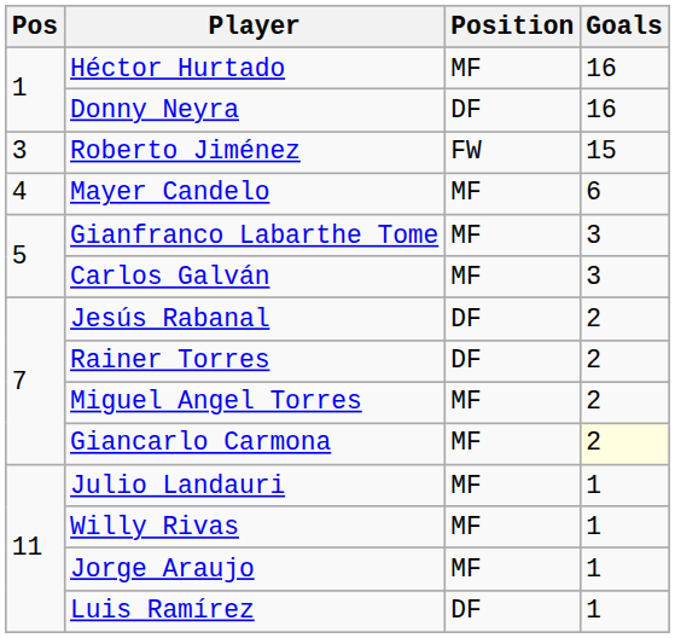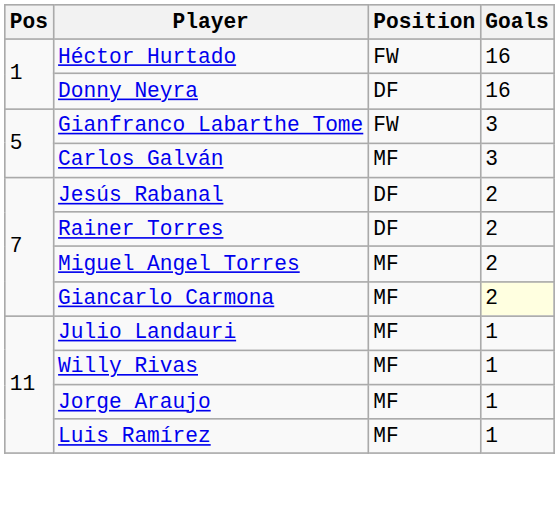Héctor Hurtado | Position: MF -> FW
- row: 3 | Roberto Jiménez | FW | 15
- row: 4 | Mayer Candelo | MF | 6
Gianfranco Labarthe Tome | Position: MF -> FW
Luis Ramírez | Position: DF -> MF
